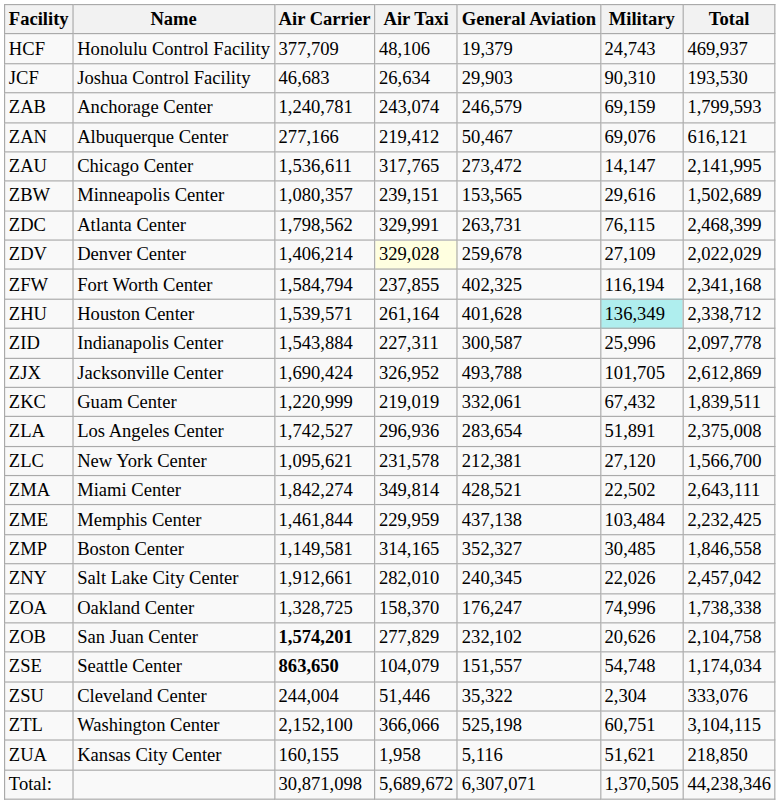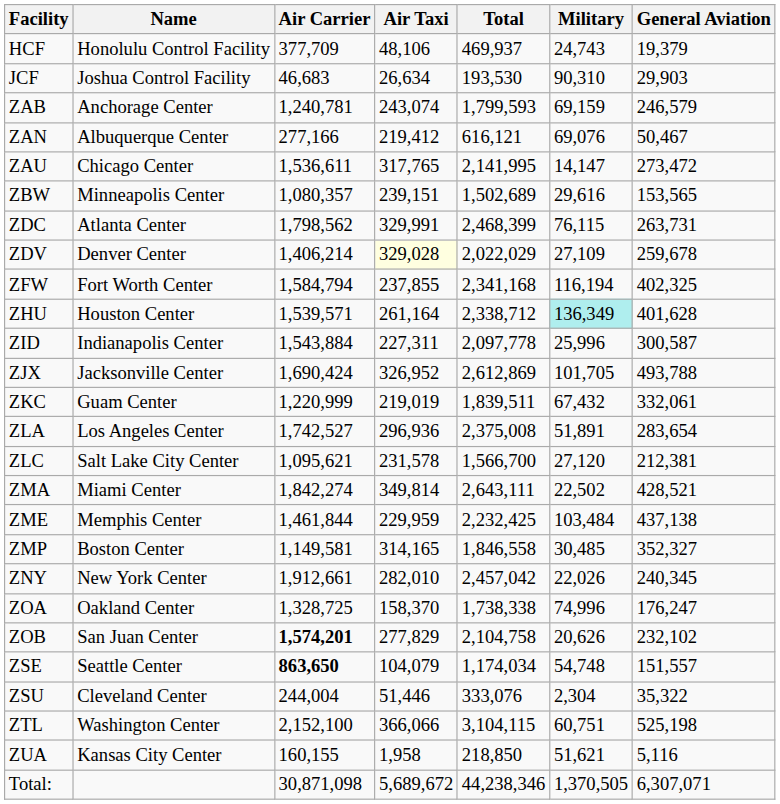columns swapped: General Aviation <-> Total
ZLC | Name: New York Center -> Salt Lake City Center
ZNY | Name: Salt Lake City Center -> New York Center
